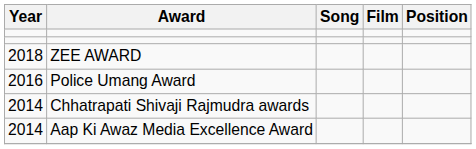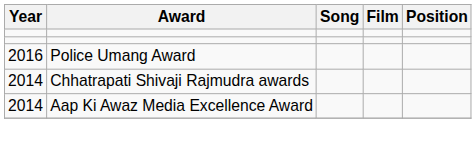- row: 2018 | ZEE AWARD
